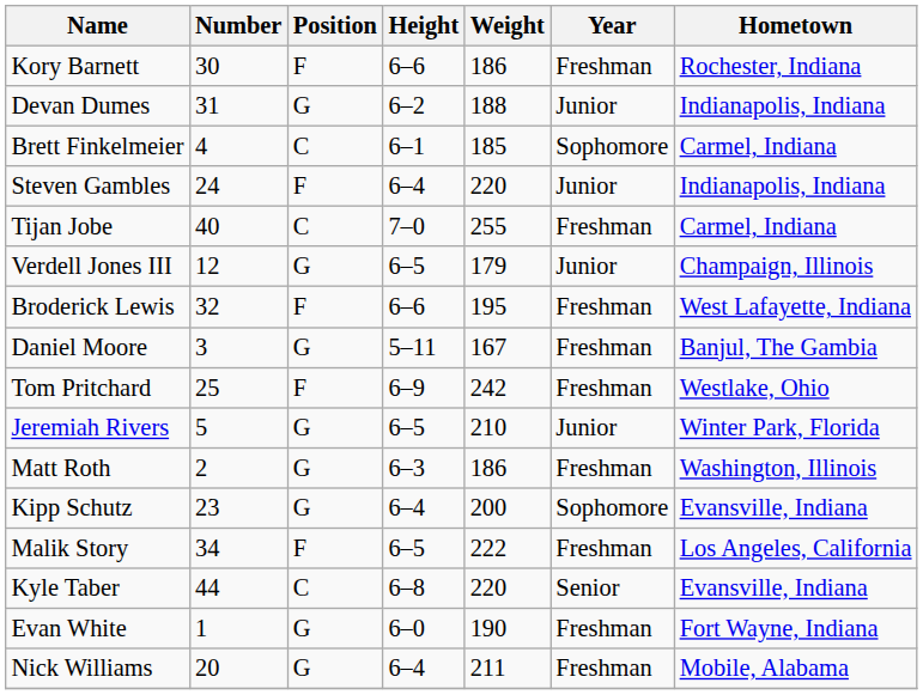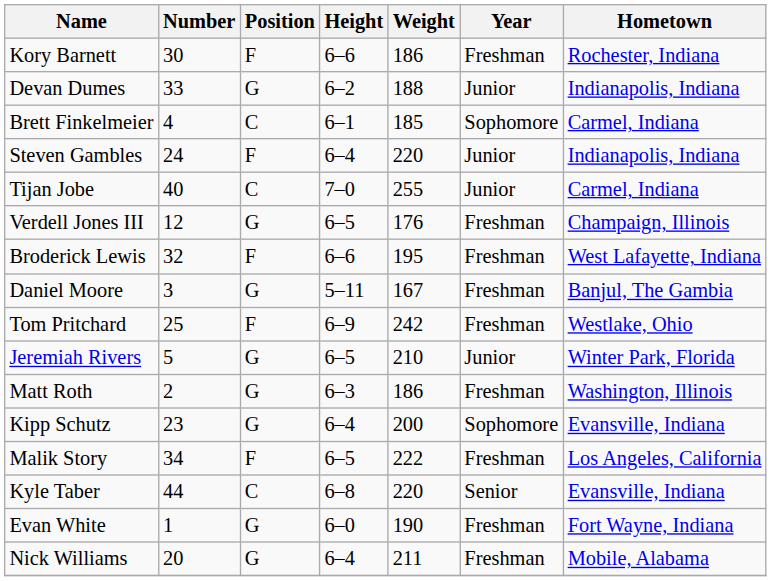Devan Dumes | Number: 31 -> 33
Tijan Jobe | Year: Freshman -> Junior
Verdell Jones III | Weight: 179 -> 176
Verdell Jones III | Year: Junior -> Freshman
